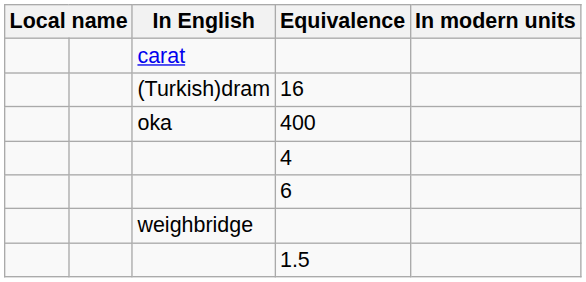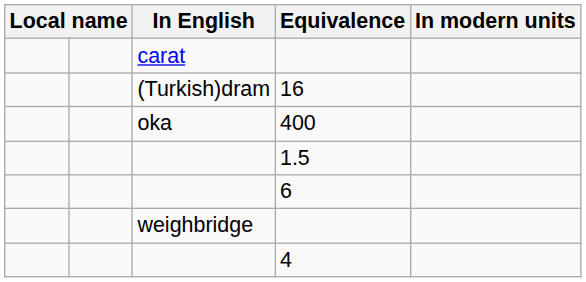rows swapped: 1.5 <-> 4
